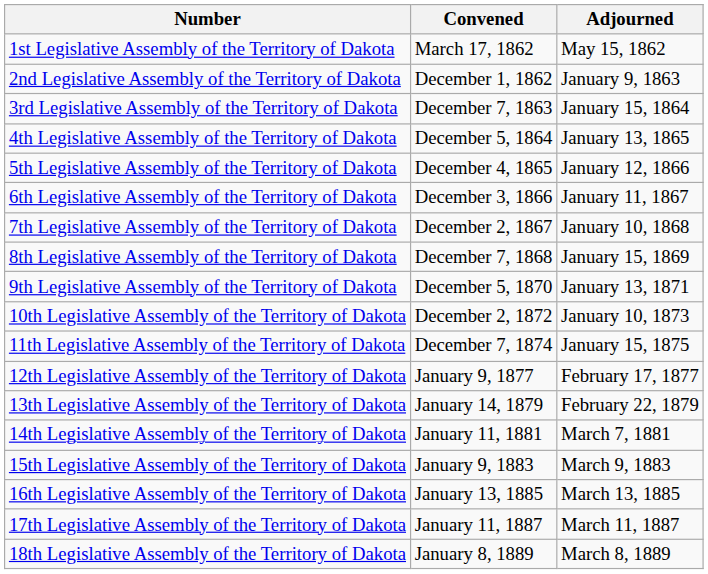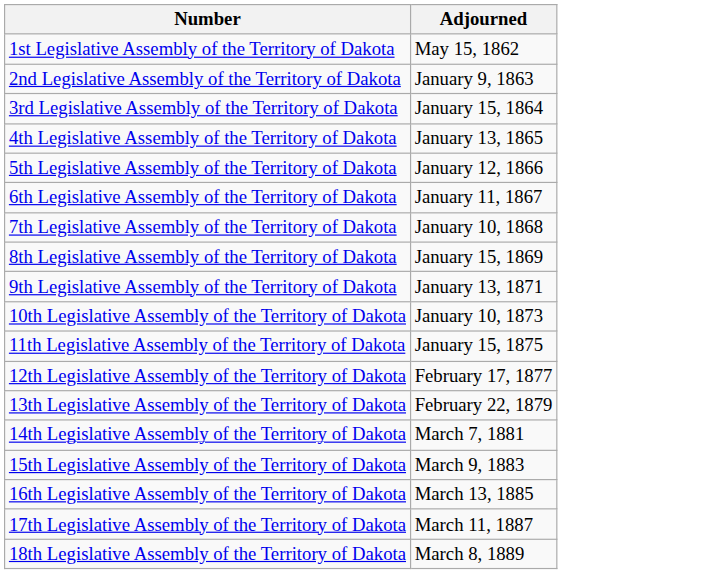- column: Convened | March 17, 1862 | December 1, 1862 | December 7, 1863 | December 5, 1864 | December 4, 1865 | December 3, 1866 | December 2, 1867 | December 7, 1868 | December 5, 1870 | December 2, 1872 | December 7, 1874 | January 9, 1877 | January 14, 1879 | January 11, 1881 | January 9, 1883 | January 13, 1885 | January 11, 1887 | January 8, 1889
